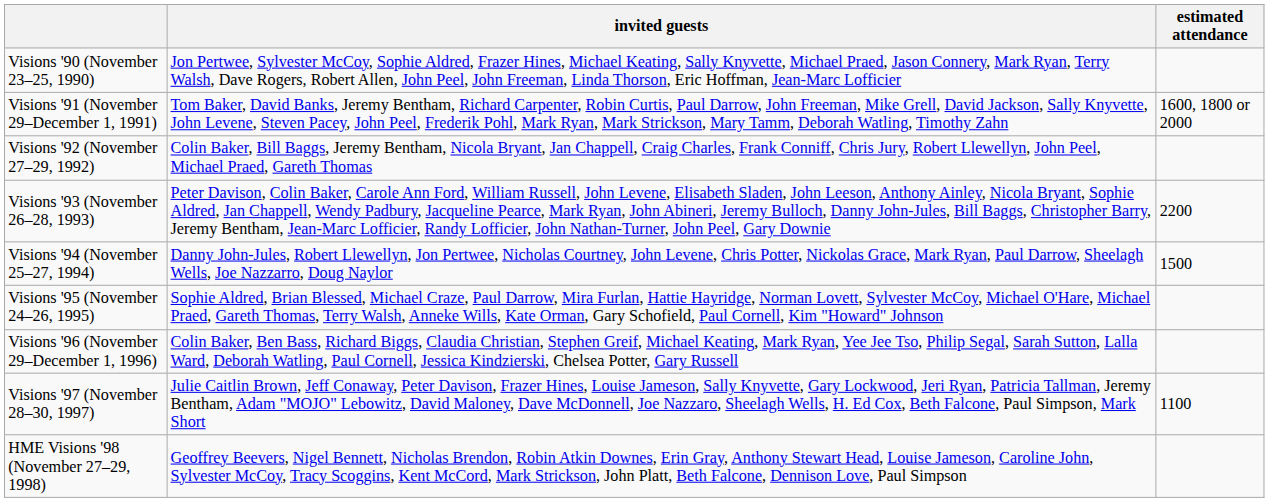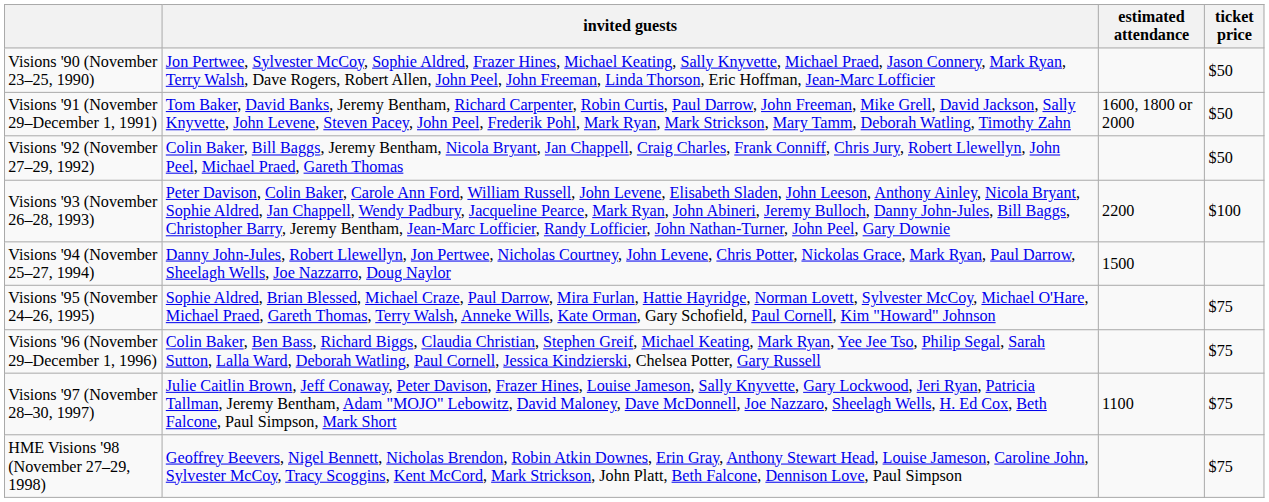+ column: ticket price | $50 | $50 | $50 | $100 | $75 | $75 | $75 | $75
